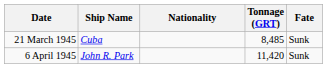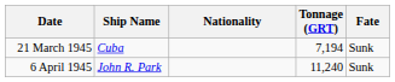21 March 1945 | Tonnage (GRT): 8,485 -> 7,194
6 April 1945 | Tonnage (GRT): 11,420 -> 11,240
